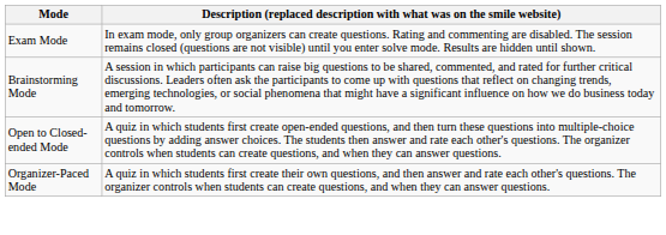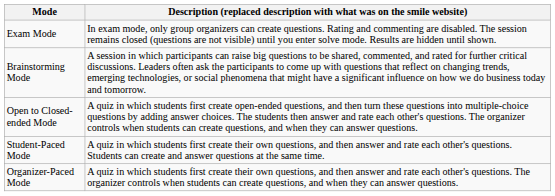+ row: Student-Paced Mode | A quiz in which students first create their own questions, and then answer and rate each other's questions. Students can create and answer questions at the same time.
